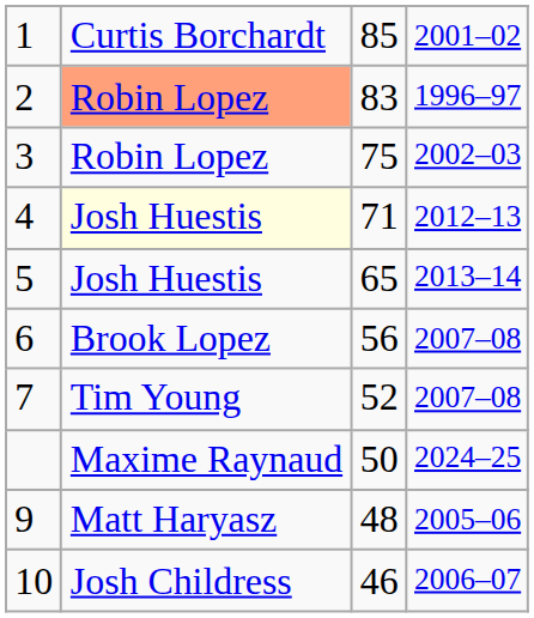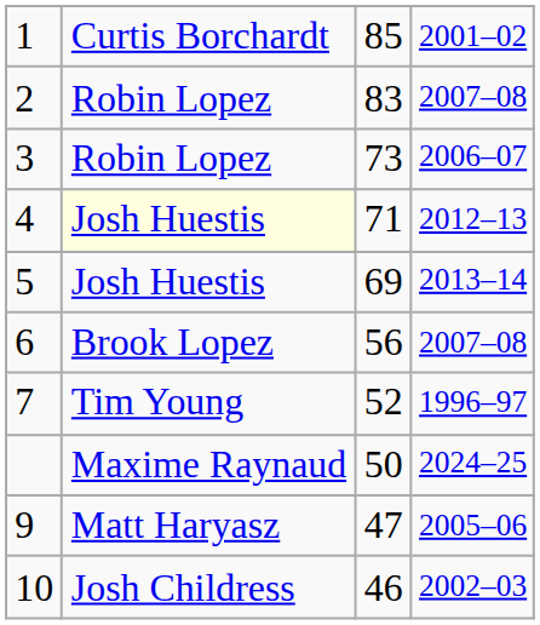2 | column 2: lightsalmon background -> no background
2 | column 4: 1996–97 -> 2007–08
3 | column 3: 75 -> 73
3 | column 4: 2002–03 -> 2006–07
5 | column 3: 65 -> 69
7 | column 4: 2007–08 -> 1996–97
9 | column 3: 48 -> 47
10 | column 4: 2006–07 -> 2002–03
